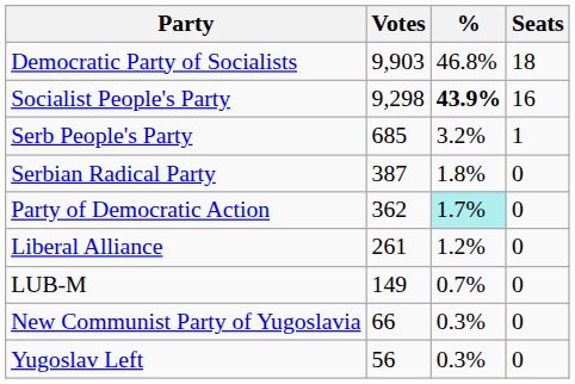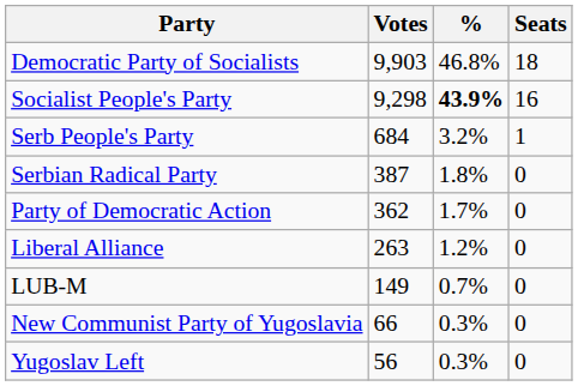Serb People's Party | Votes: 685 -> 684
Party of Democratic Action | %: paleturquoise background -> no background
Liberal Alliance | Votes: 261 -> 263
